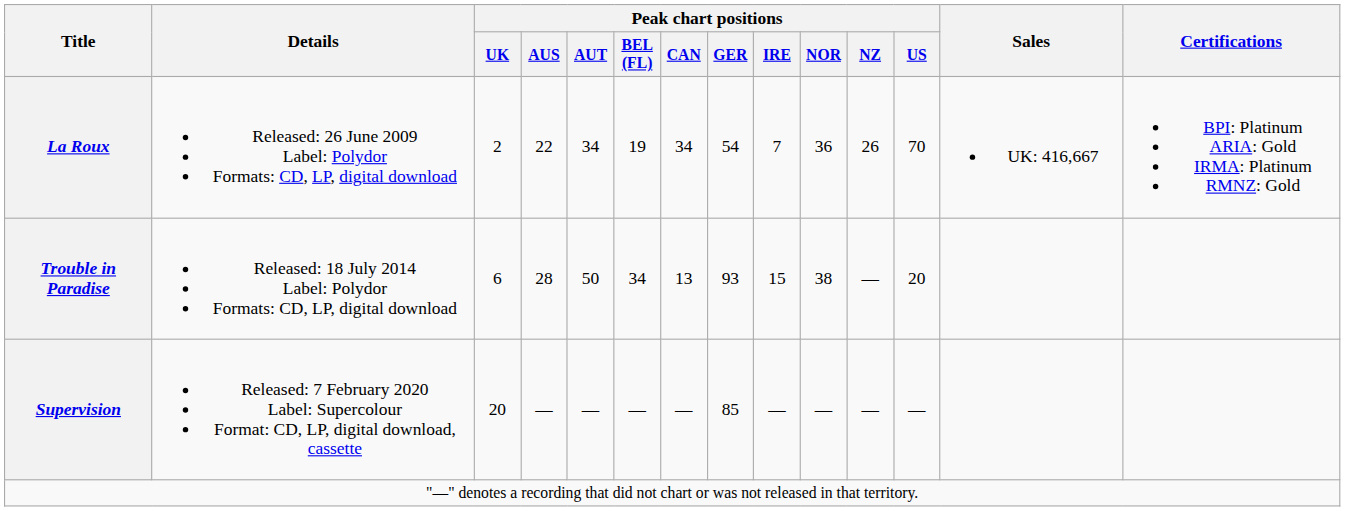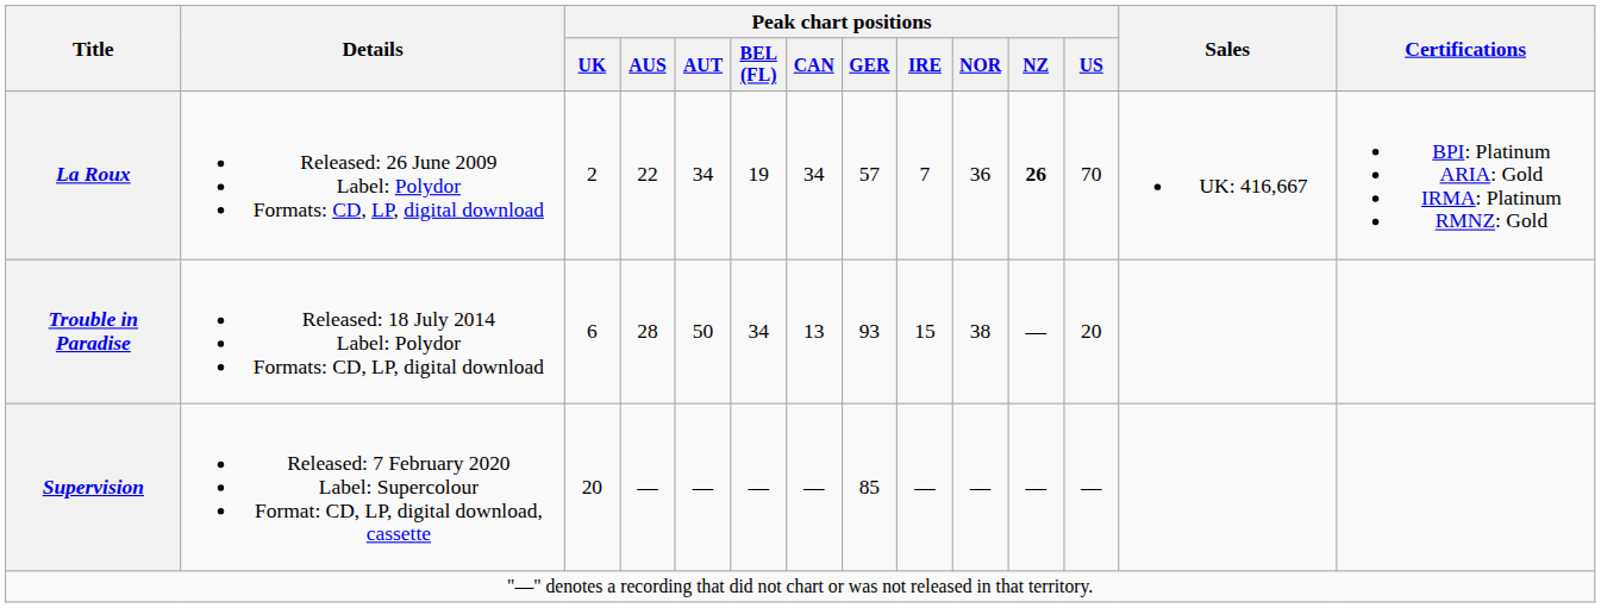La Roux | Peak chart positions / GER: 54 -> 57
La Roux | Peak chart positions / NZ: normal -> bold
